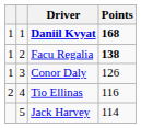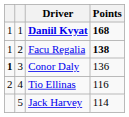Conor Daly | column 1: normal -> bold
Conor Daly | Points: 126 -> 136
